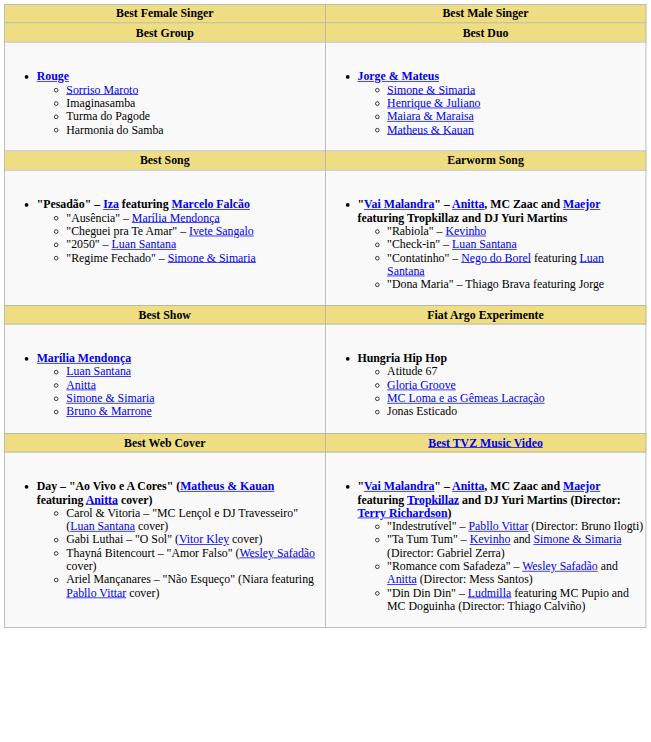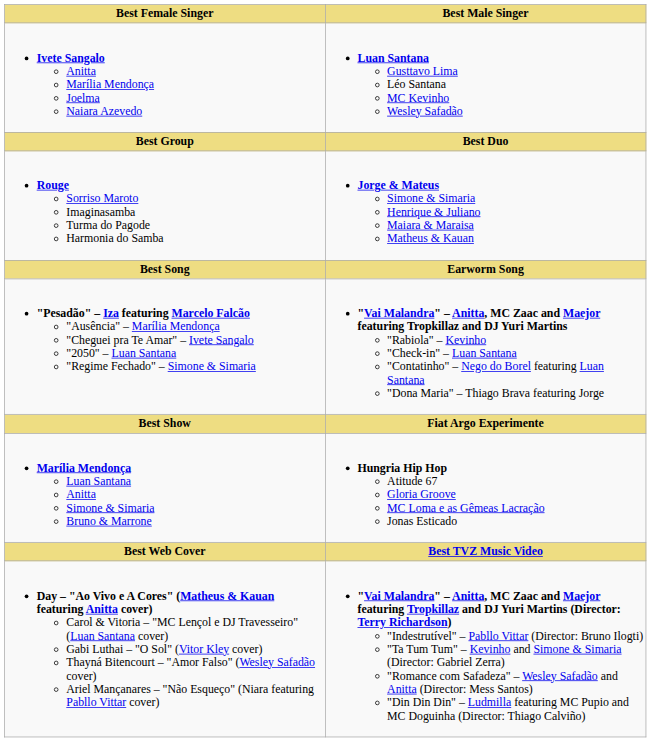+ row: Ivete Sangalo Anitta Marília Mendonça Joelma Naiara Azevedo | Luan Santana Gusttavo Lima Léo Santana MC Kevinho Wesley Safadão
